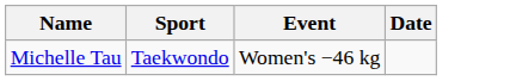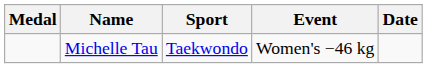+ column: Medal
